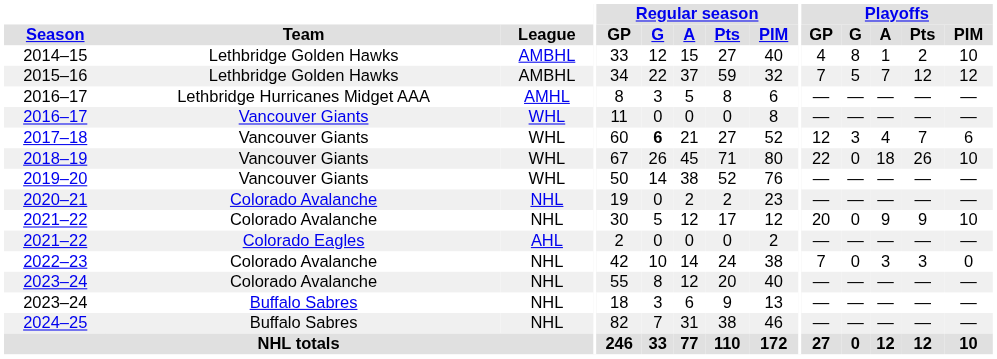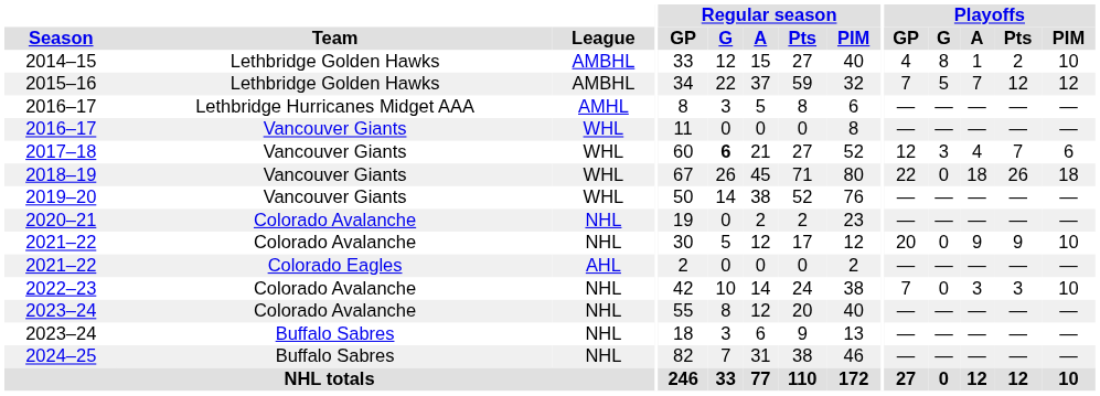2018–19 | Playoffs / PIM: 10 -> 18
2022–23 | Playoffs / PIM: 0 -> 10
